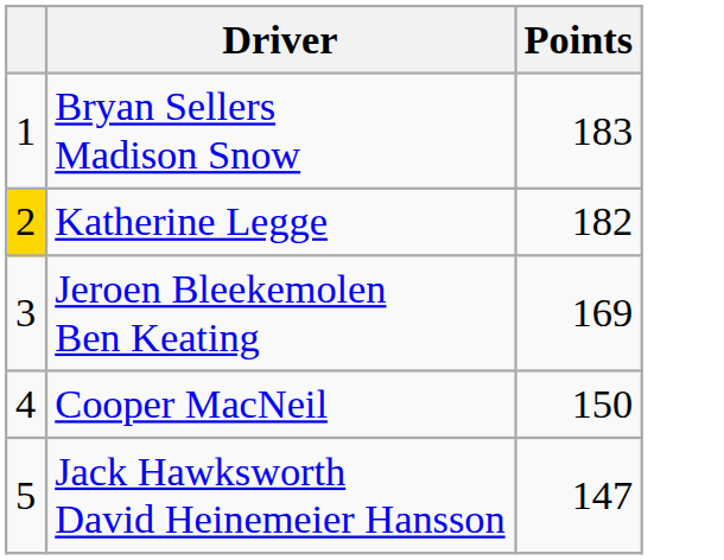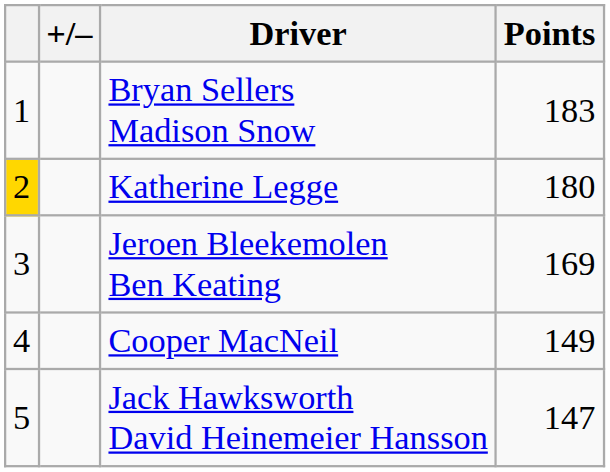+ column: +/–
Katherine Legge | Points: 182 -> 180
Cooper MacNeil | Points: 150 -> 149
